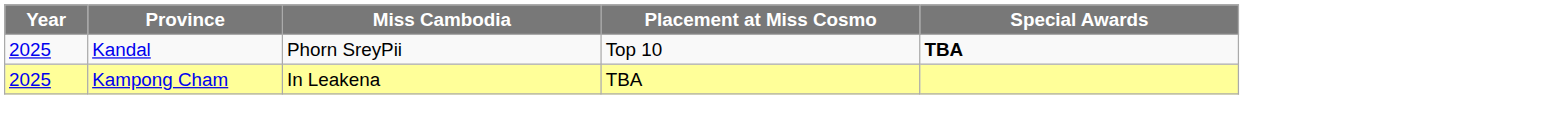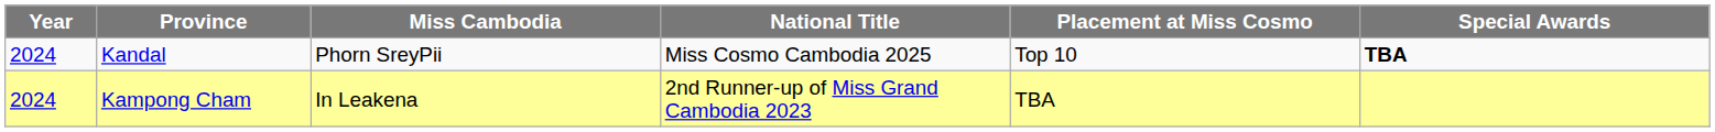+ column: National Title | Miss Cosmo Cambodia 2025 | 2nd Runner-up of Miss Grand Cambodia 2023
Kandal | Year: 2025 -> 2024
Kampong Cham | Year: 2025 -> 2024
